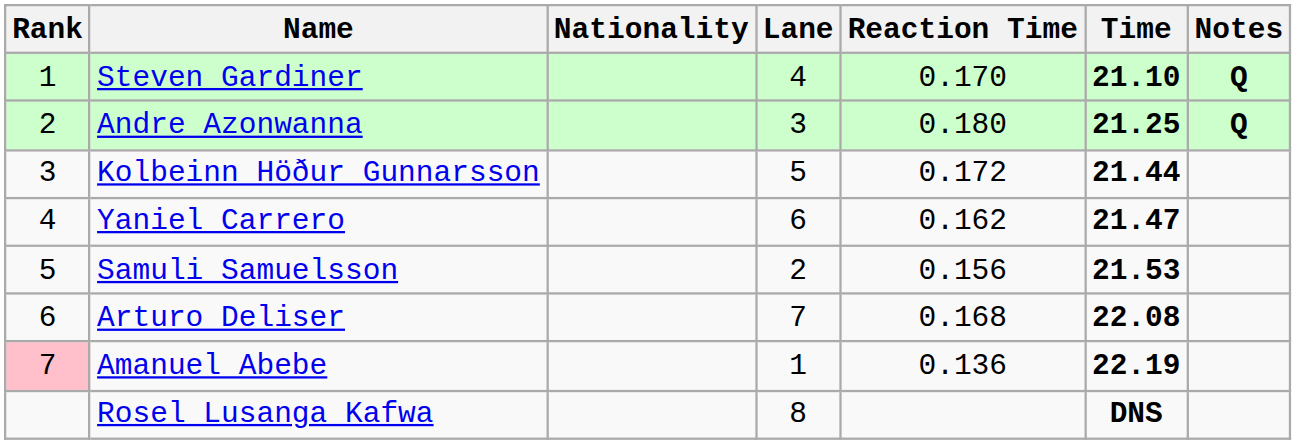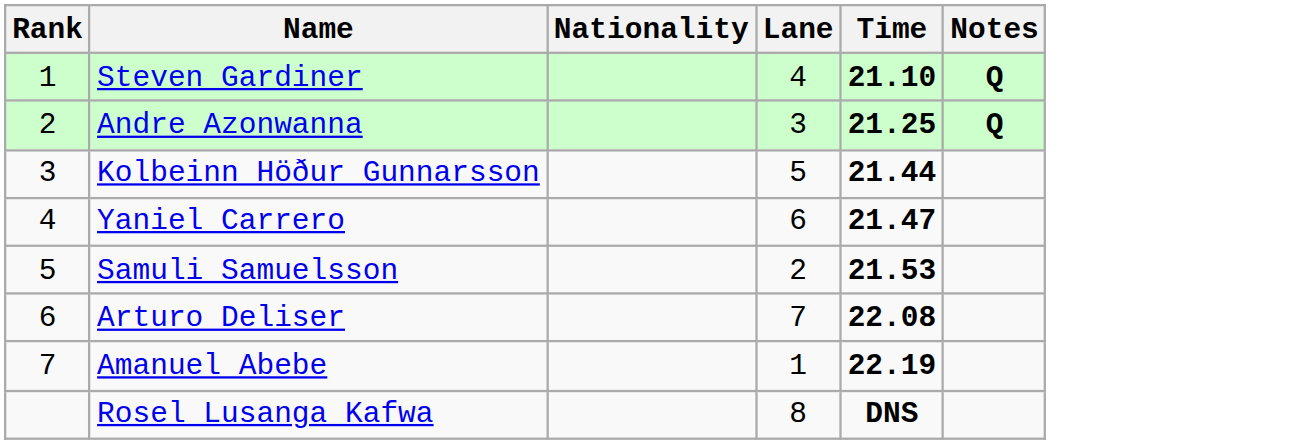- column: Reaction Time | 0.170 | 0.180 | 0.172 | 0.162 | 0.156 | 0.168 | 0.136
Amanuel Abebe | Rank: pink background -> no background
